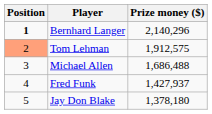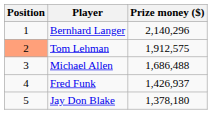Bernhard Langer | Position: bold -> normal
Fred Funk | Prize money ($): 1,427,937 -> 1,426,937
